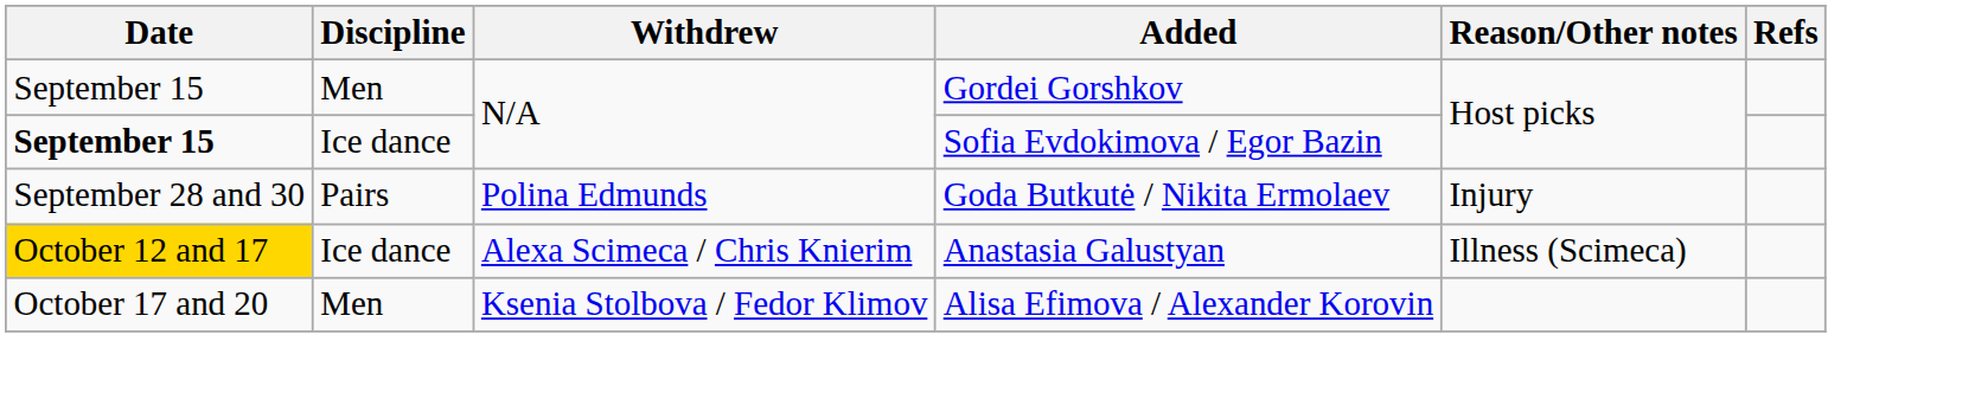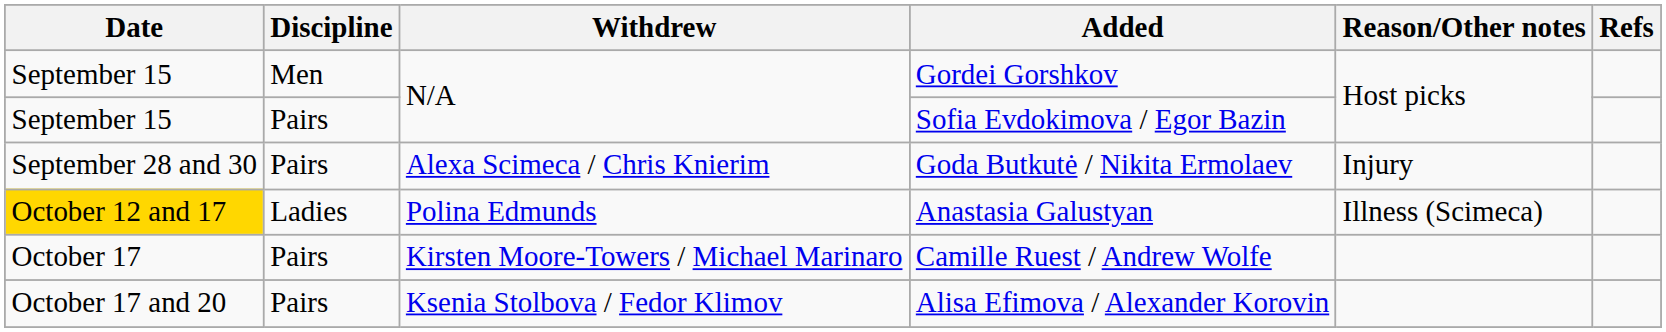Sofia Evdokimova / Egor Bazin | Date: bold -> normal
Sofia Evdokimova / Egor Bazin | Discipline: Ice dance -> Pairs
Goda Butkutė / Nikita Ermolaev | Withdrew: Polina Edmunds -> Alexa Scimeca / Chris Knierim
Anastasia Galustyan | Discipline: Ice dance -> Ladies
Anastasia Galustyan | Withdrew: Alexa Scimeca / Chris Knierim -> Polina Edmunds
+ row: October 17 | Pairs | Kirsten Moore-Towers / Michael Marinaro | Camille Ruest / Andrew Wolfe
Alisa Efimova / Alexander Korovin | Discipline: Men -> Pairs
